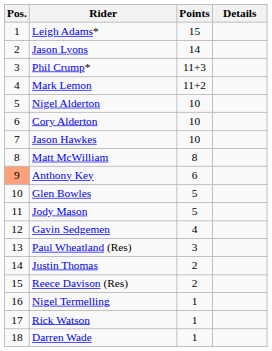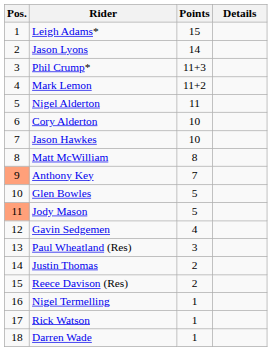Nigel Alderton | Points: 10 -> 11
Anthony Key | Points: 6 -> 7
Jody Mason | Pos.: no background -> lightsalmon background
